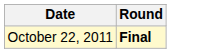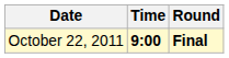+ column: Time | 9:00
